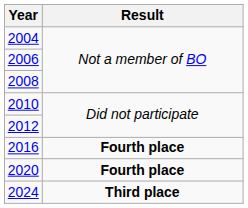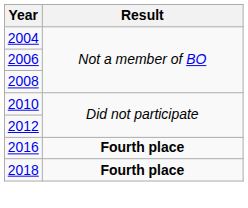+ row: 2018 | Fourth place
- row: 2020 | Fourth place
- row: 2024 | Third place
